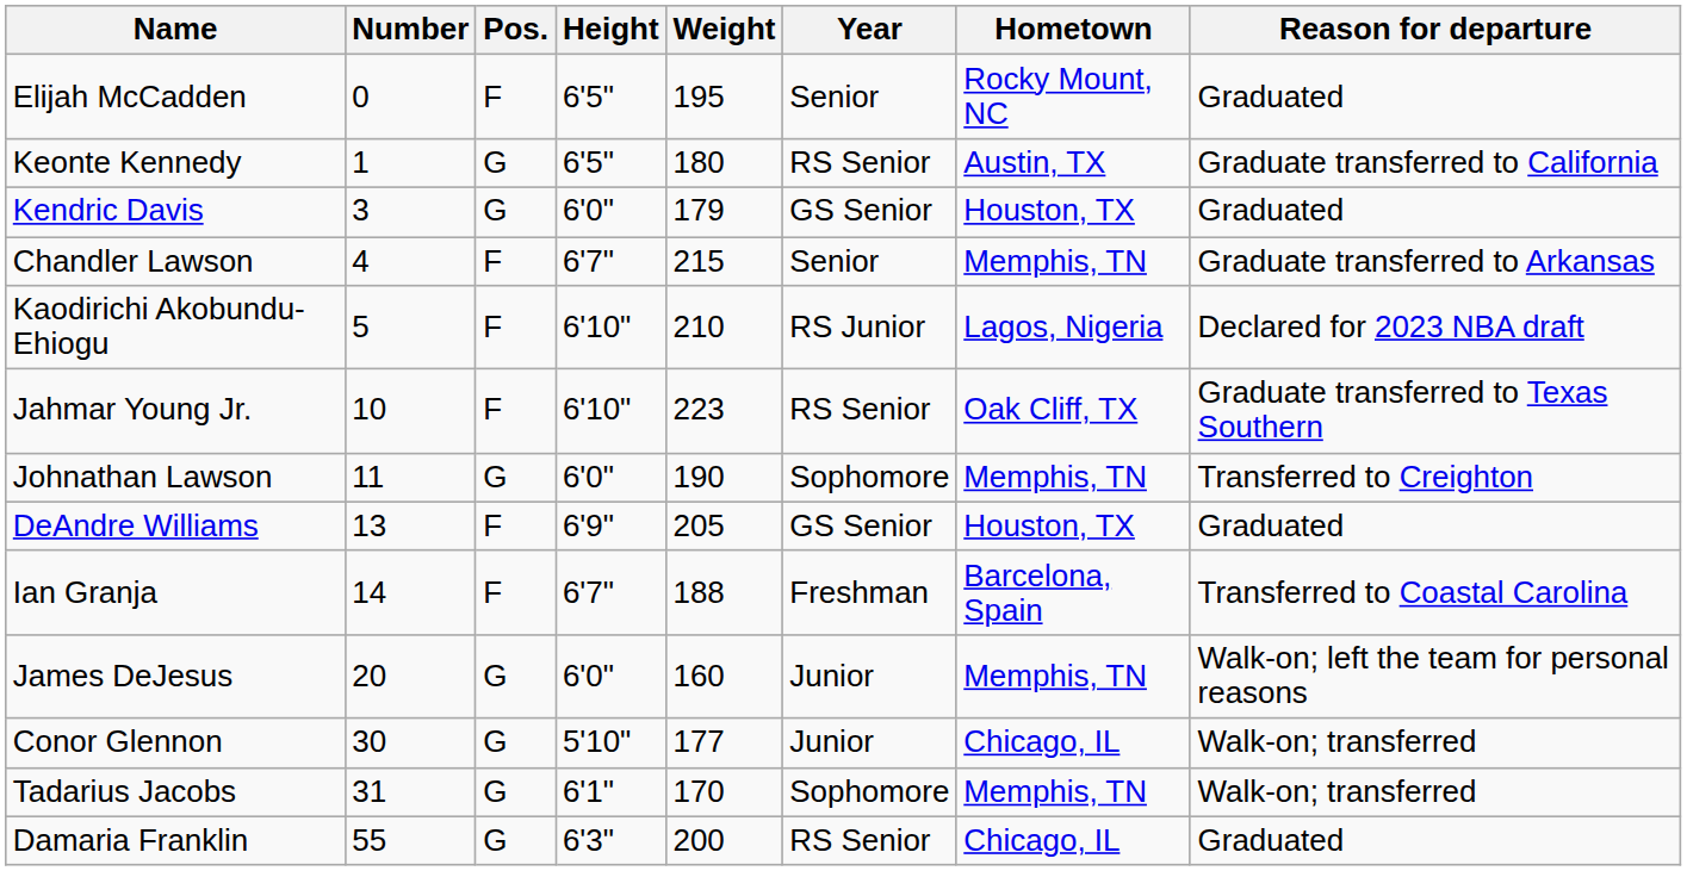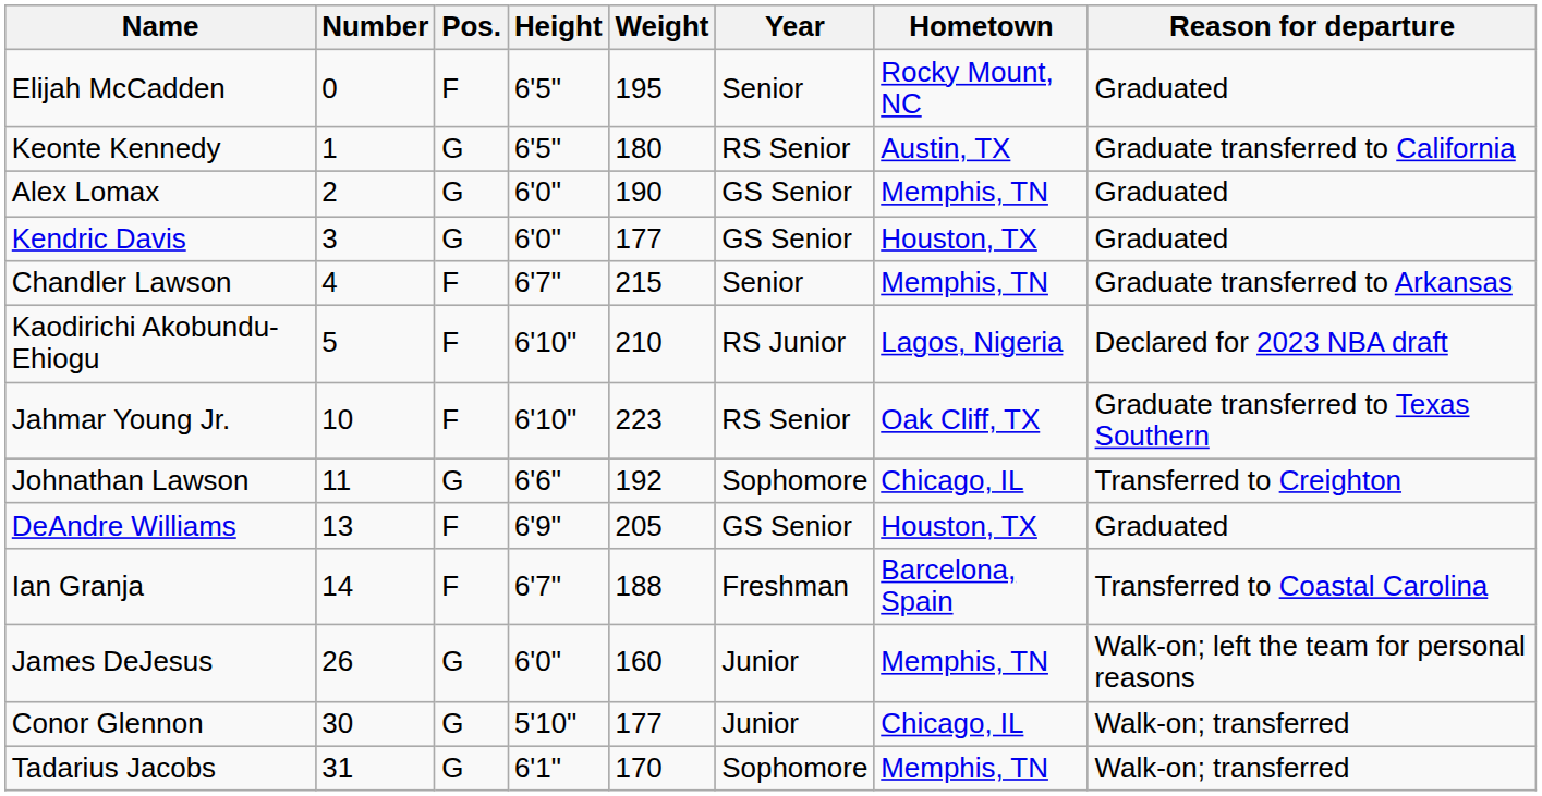+ row: Alex Lomax | 2 | G | 6'0" | 190 | GS Senior | Memphis, TN | Graduated
Kendric Davis | Weight: 179 -> 177
Johnathan Lawson | Height: 6'0" -> 6'6"
Johnathan Lawson | Weight: 190 -> 192
Johnathan Lawson | Hometown: Memphis, TN -> Chicago, IL
James DeJesus | Number: 20 -> 26
- row: Damaria Franklin | 55 | G | 6'3" | 200 | RS Senior | Chicago, IL | Graduated
